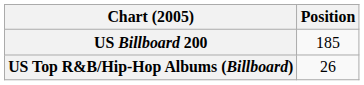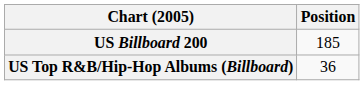US Top R&B/Hip-Hop Albums (Billboard) | Position: 26 -> 36
